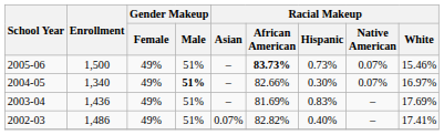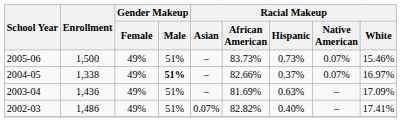2005-06 | Racial Makeup / African American: bold -> normal
2004-05 | Enrollment: 1,340 -> 1,338
2004-05 | Racial Makeup / Hispanic: 0.30% -> 0.37%
2003-04 | Racial Makeup / Hispanic: 0.83% -> 0.63%
2003-04 | Racial Makeup / White: 17.69% -> 17.09%
